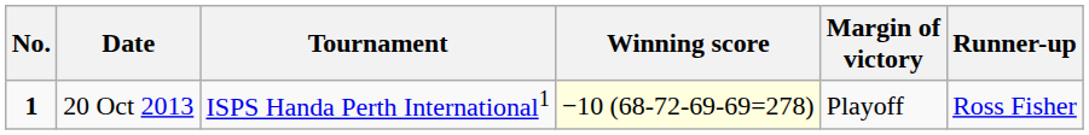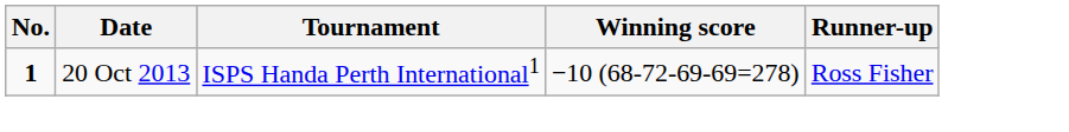- column: Margin of victory | Playoff
20 Oct 2013 | Winning score: lightyellow background -> no background
